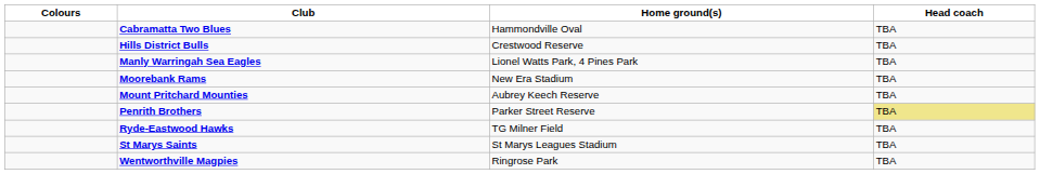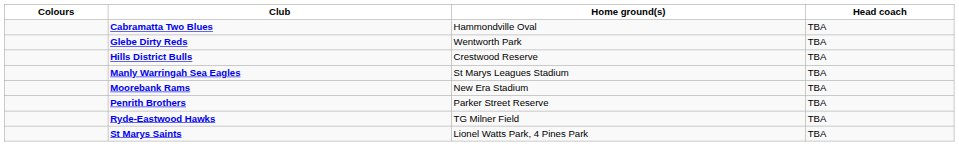+ row: Glebe Dirty Reds | Wentworth Park | TBA
Manly Warringah Sea Eagles | Home ground(s): Lionel Watts Park, 4 Pines Park -> St Marys Leagues Stadium
- row: Mount Pritchard Mounties | Aubrey Keech Reserve | TBA
Penrith Brothers | Head coach: khaki background -> no background
St Marys Saints | Home ground(s): St Marys Leagues Stadium -> Lionel Watts Park, 4 Pines Park
- row: Wentworthville Magpies | Ringrose Park | TBA
